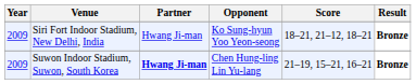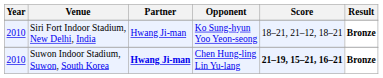Siri Fort Indoor Stadium, New Delhi, India | Year: 2009 -> 2010
Suwon Indoor Stadium, Suwon, South Korea | Year: 2009 -> 2010
Suwon Indoor Stadium, Suwon, South Korea | Score: normal -> bold
